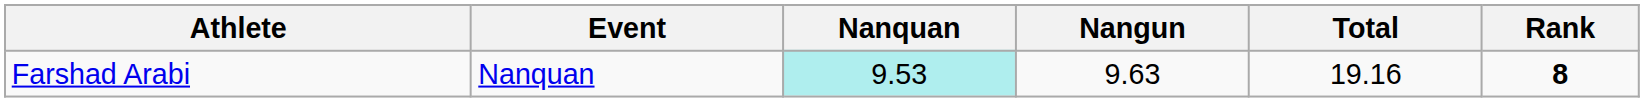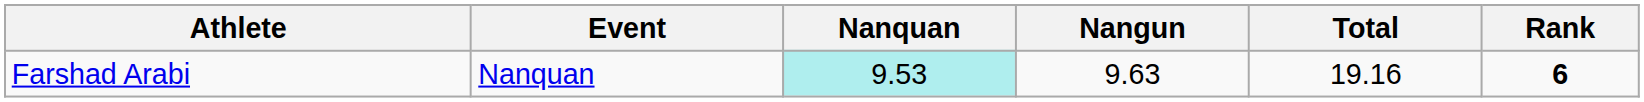Farshad Arabi | Rank: 8 -> 6
